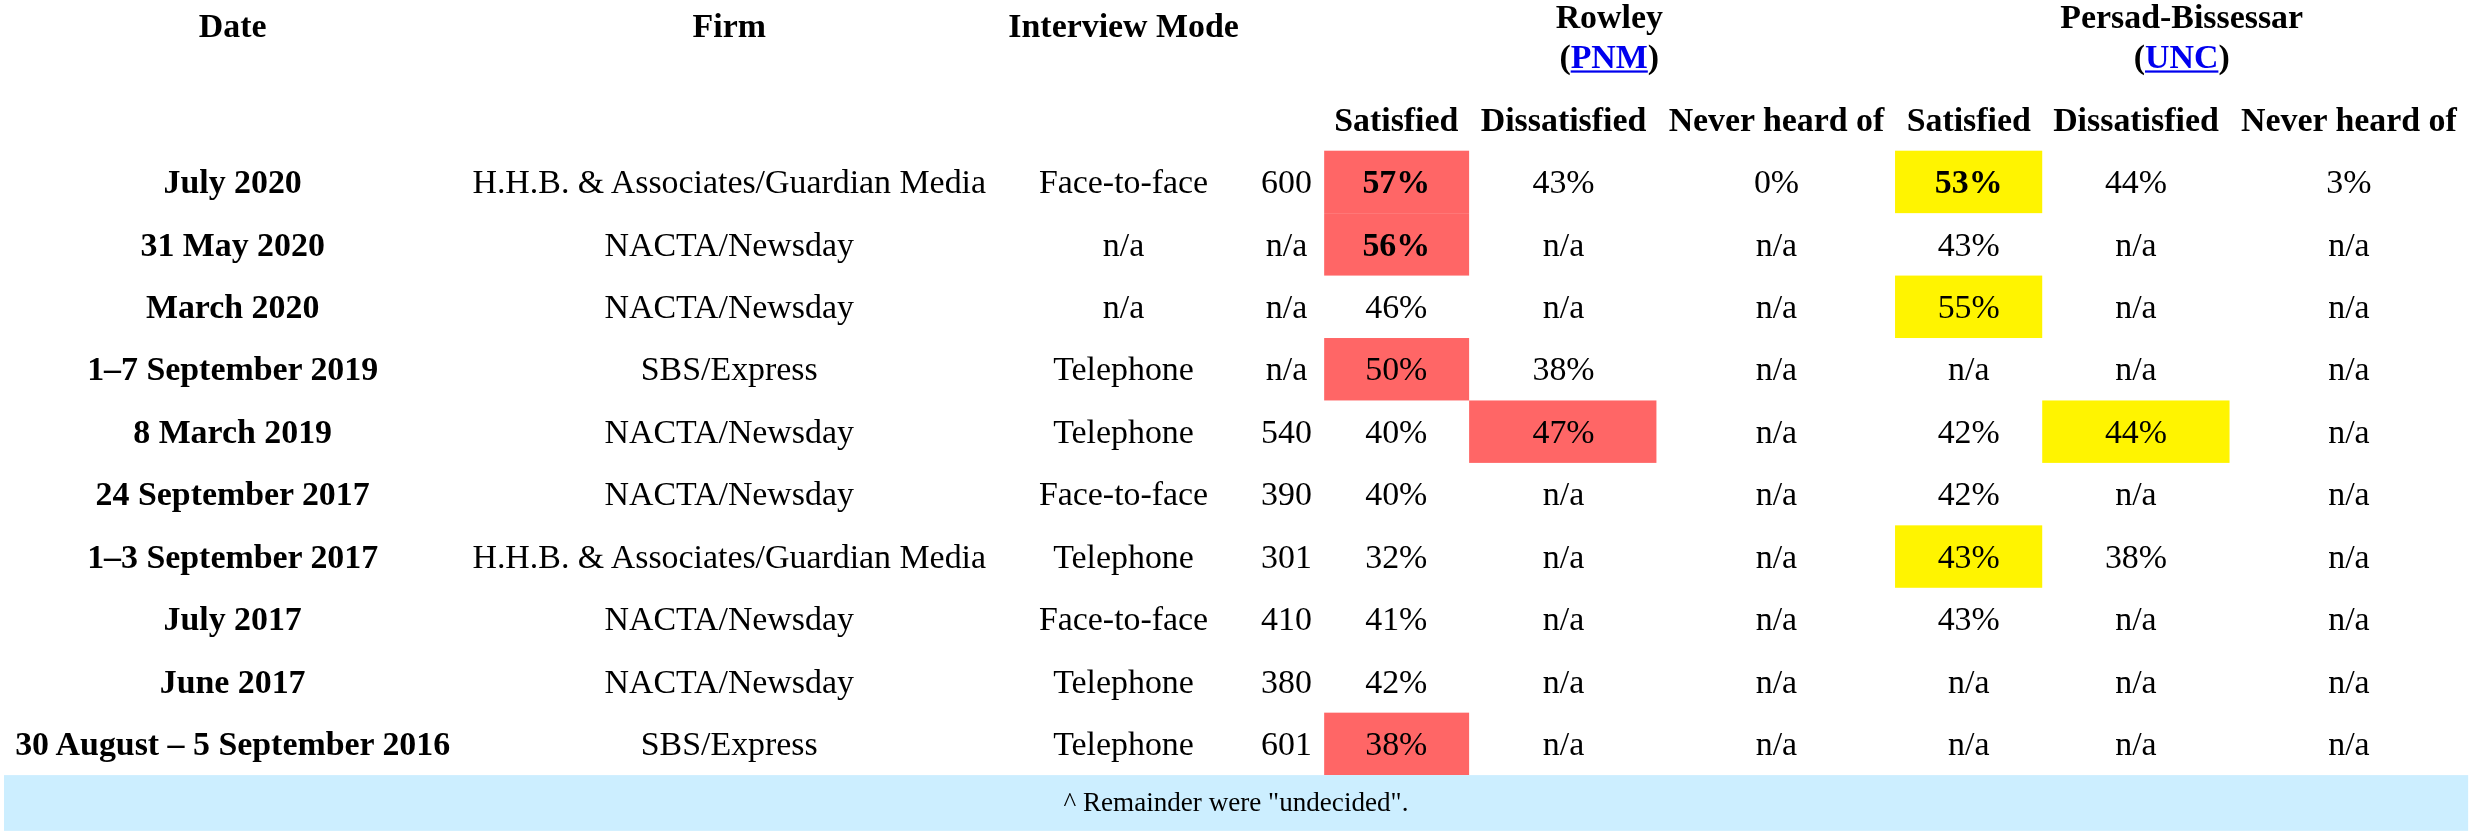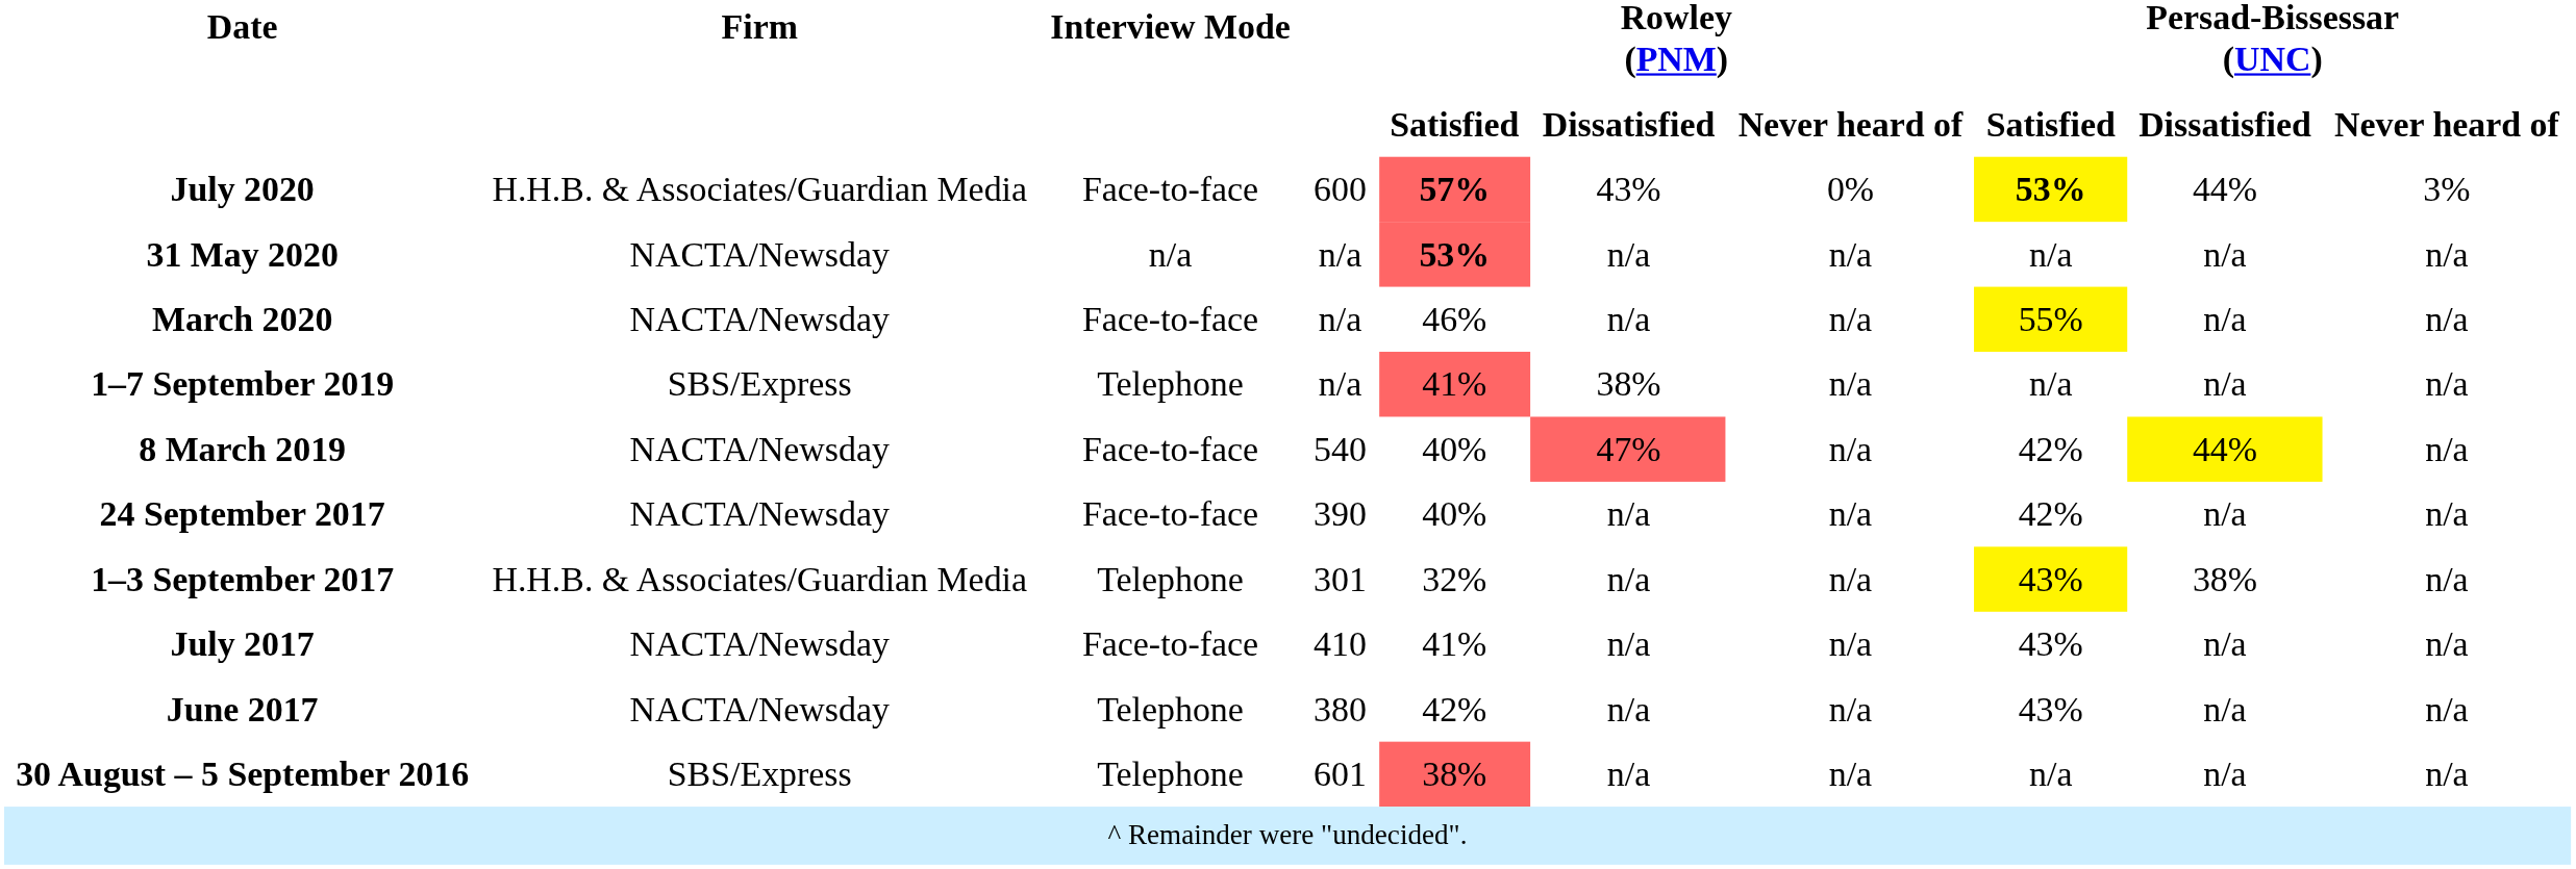31 May 2020 | Rowley (PNM) / Satisfied: 56% -> 53%
31 May 2020 | Persad-Bissessar (UNC) / Satisfied: 43% -> n/a
March 2020 | Interview Mode: n/a -> Face-to-face
1–7 September 2019 | Rowley (PNM) / Satisfied: 50% -> 41%
8 March 2019 | Interview Mode: Telephone -> Face-to-face
June 2017 | Persad-Bissessar (UNC) / Satisfied: n/a -> 43%
